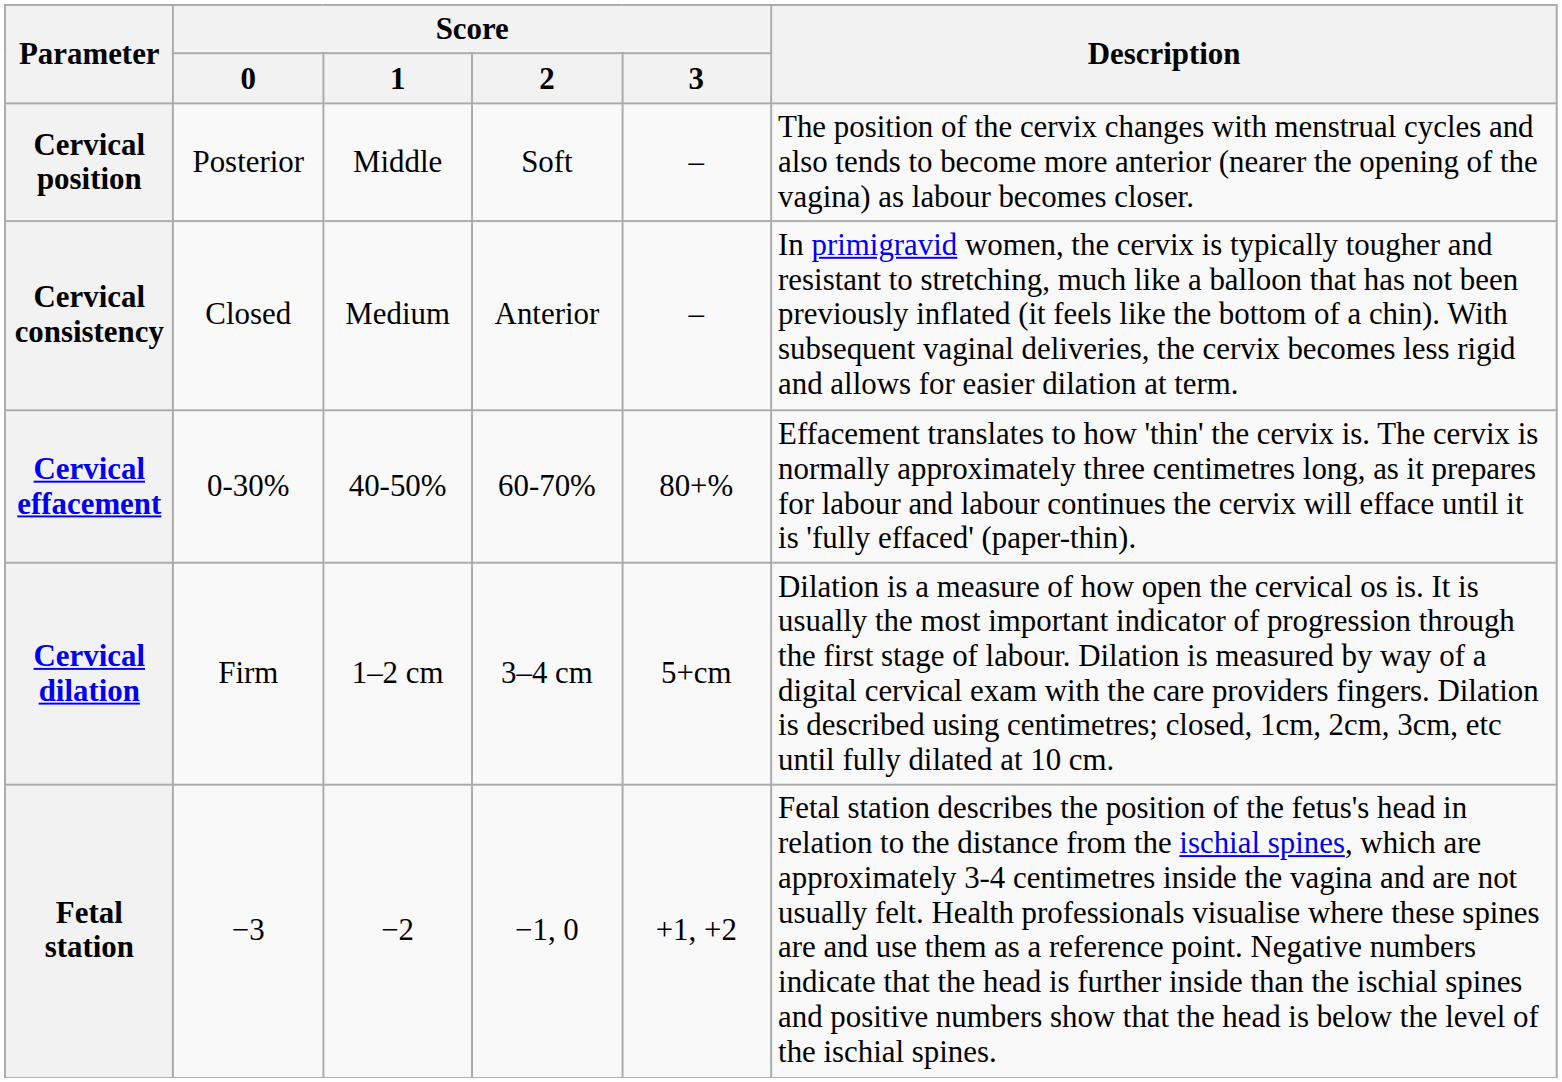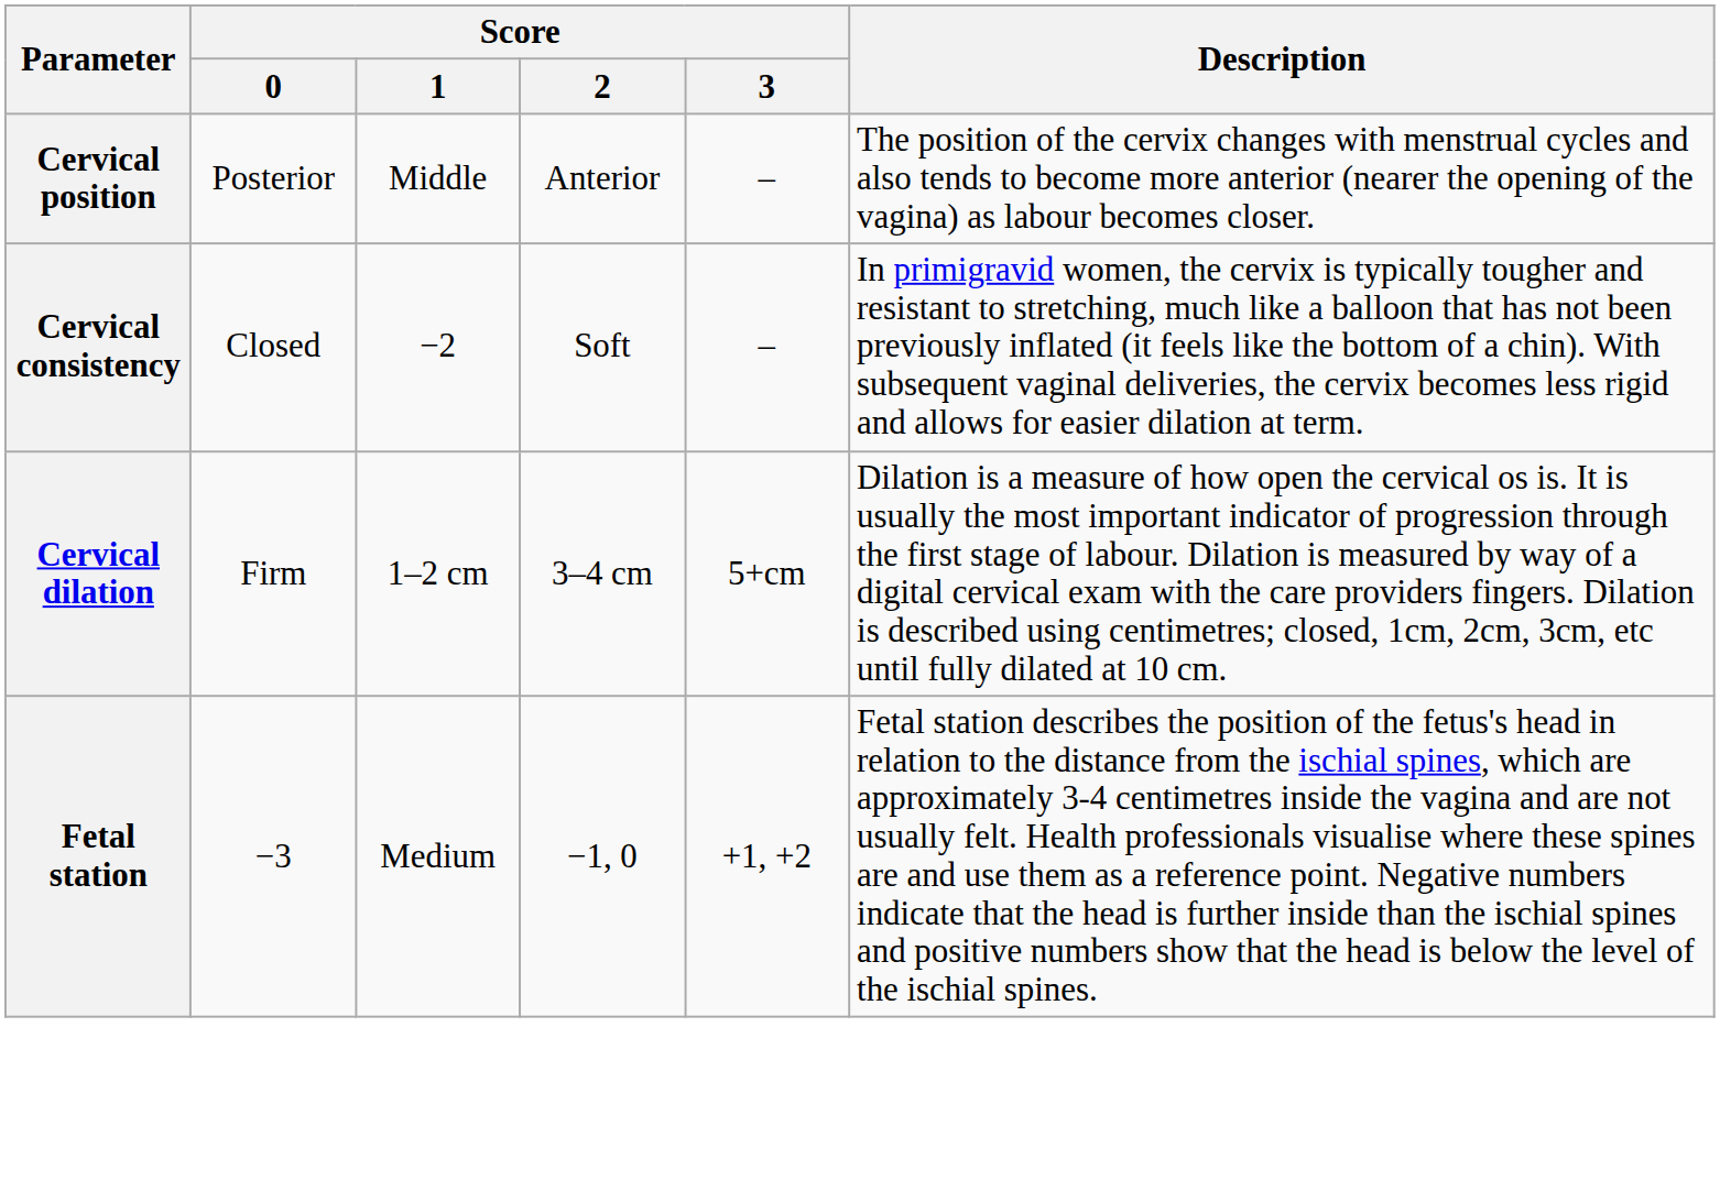Cervical position | Score / 2: Soft -> Anterior
Cervical consistency | Score / 1: Medium -> −2
Cervical consistency | Score / 2: Anterior -> Soft
- row: Cervical effacement | 0-30% | 40-50% | 60-70% | 80+% | Effacement translates to how 'thin' the cervix is. The cervix is normally approximately three centimetres long, as it prepares for labour and labour continues the cervix will efface until it is 'fully effaced' (paper-thin).
Fetal station | Score / 1: −2 -> Medium
